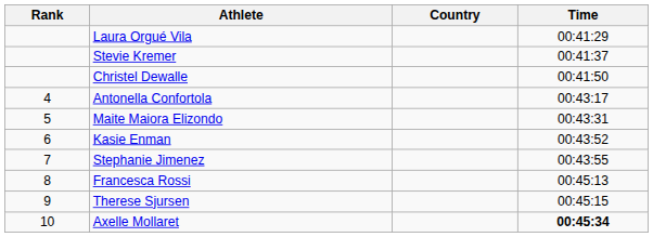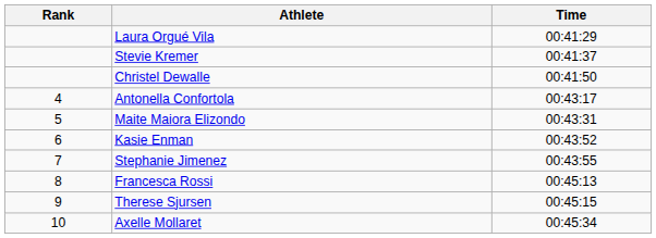- column: Country
Axelle Mollaret | Time: bold -> normal
